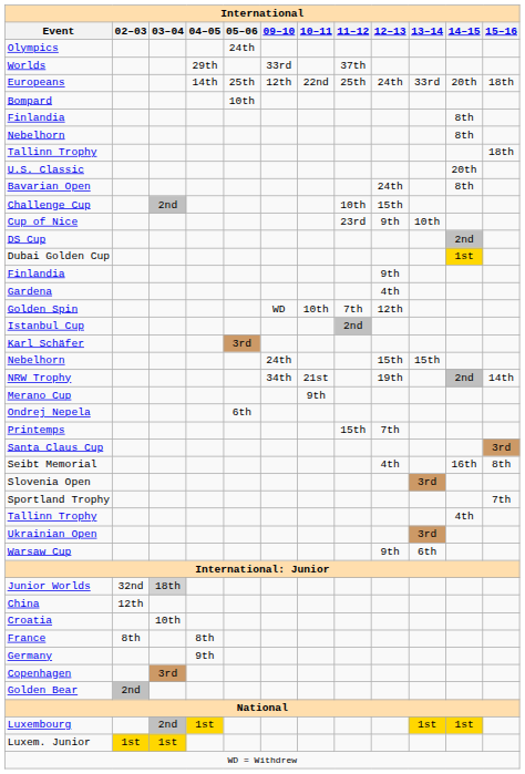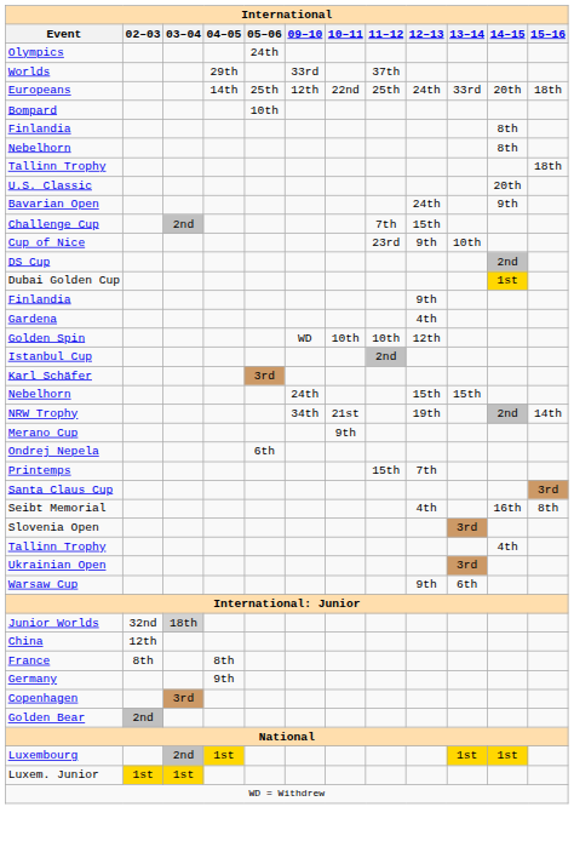Bavarian Open | 14–15: 8th -> 9th
Challenge Cup | 11–12: 10th -> 7th
Golden Spin | 11–12: 7th -> 10th
- row: Sportland Trophy | 7th
- row: Croatia | 10th
